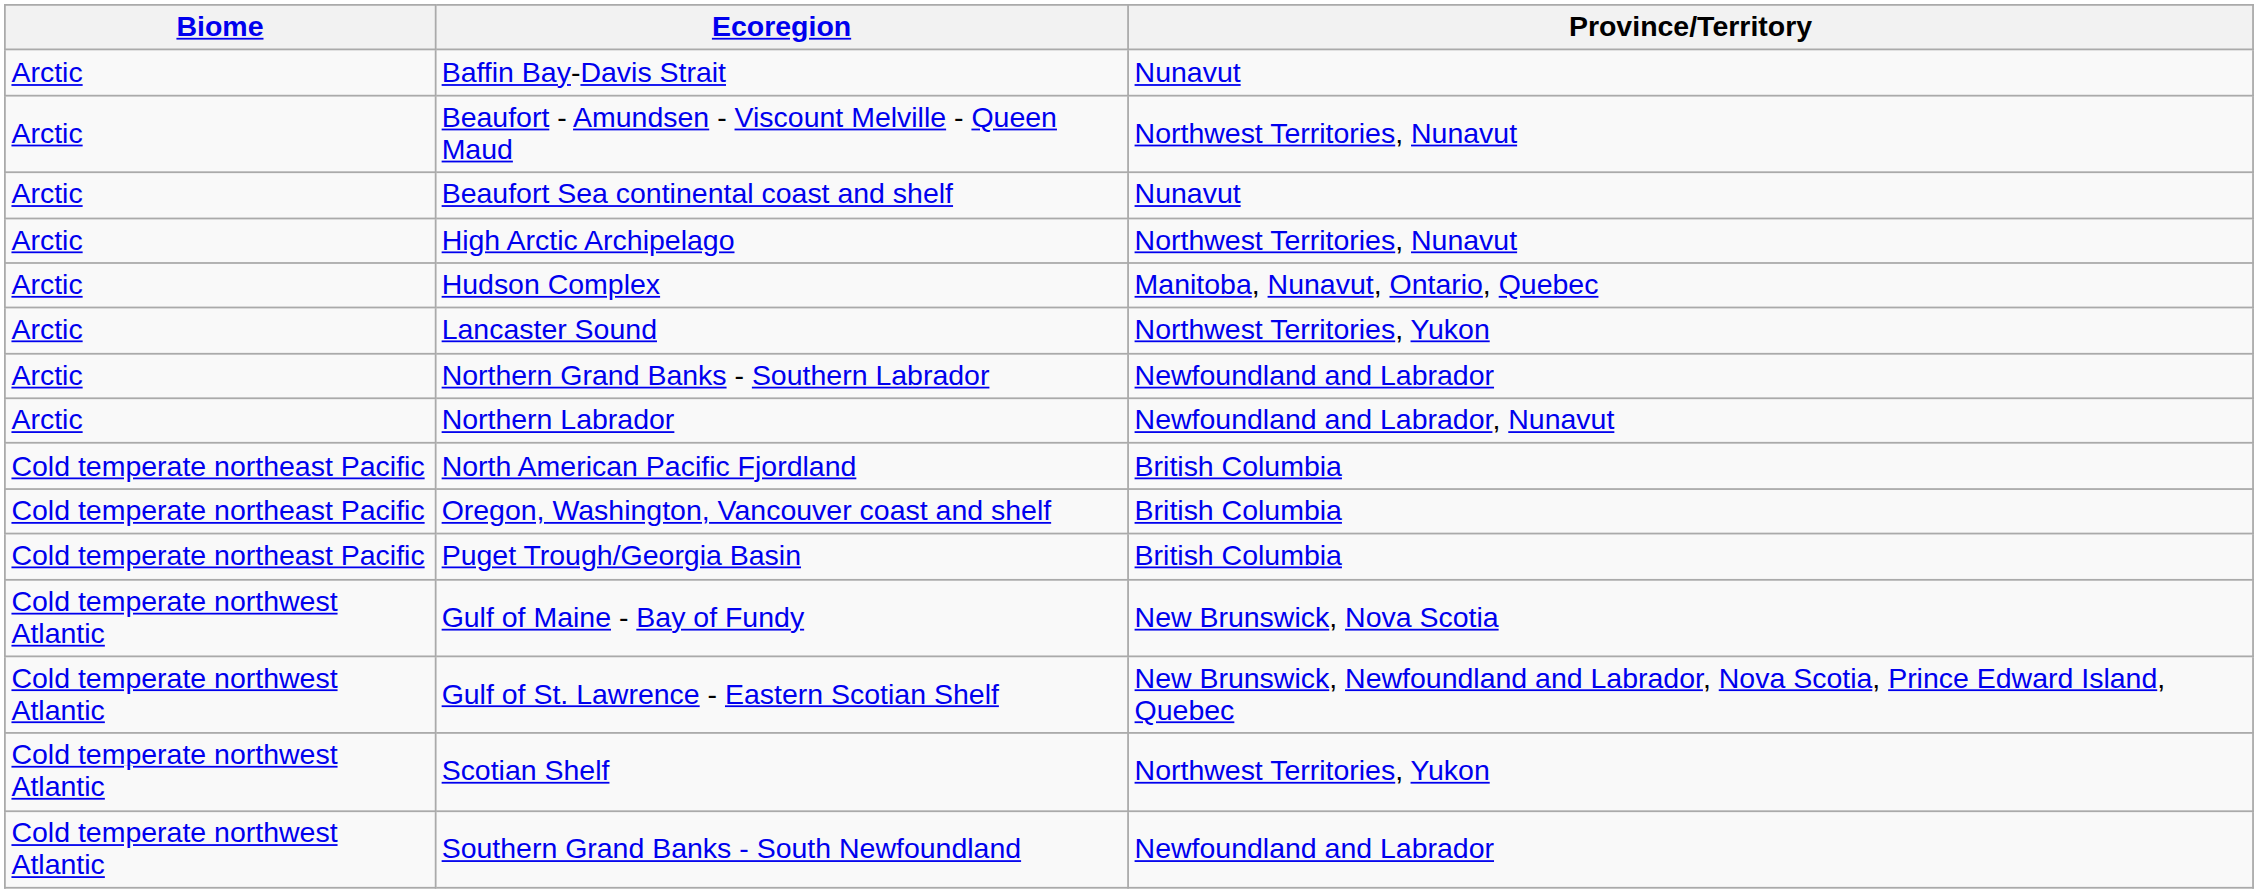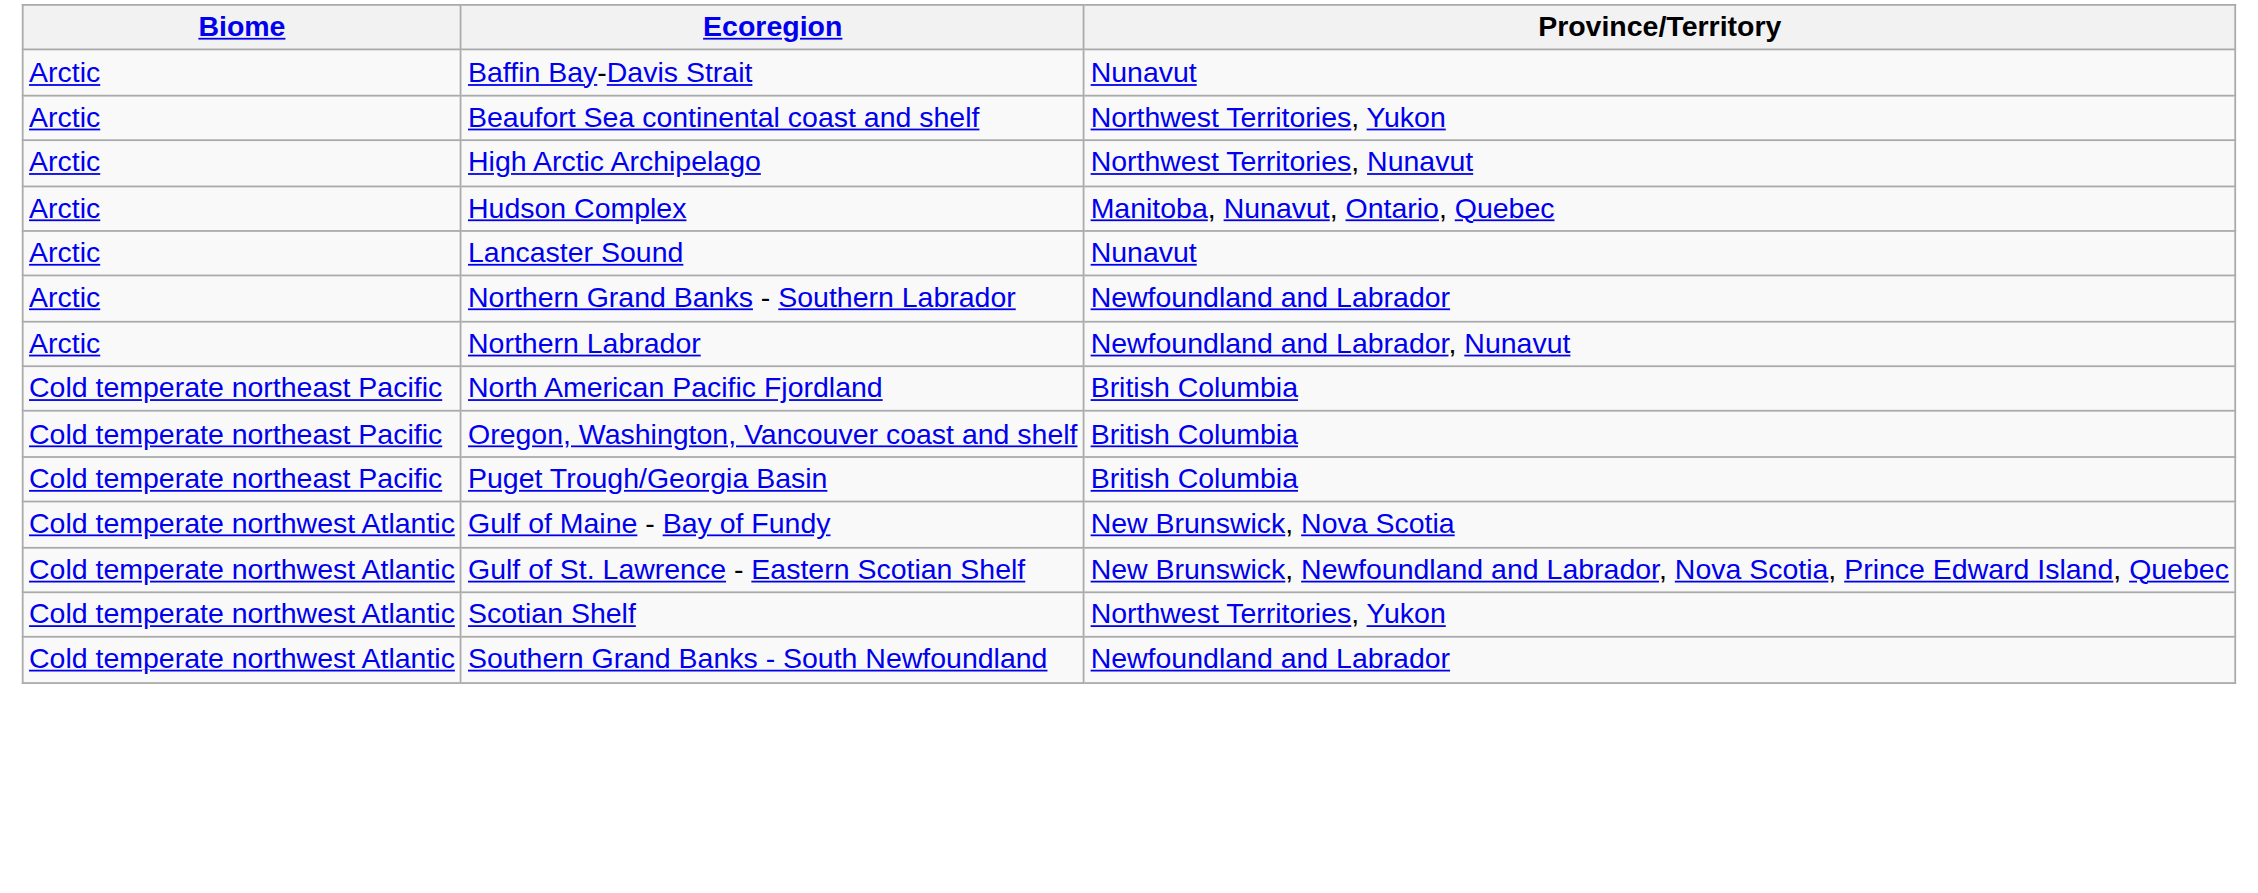- row: Arctic | Beaufort - Amundsen - Viscount Melville - Queen Maud | Northwest Territories, Nunavut
Beaufort Sea continental coast and shelf | Province/Territory: Nunavut -> Northwest Territories, Yukon
Lancaster Sound | Province/Territory: Northwest Territories, Yukon -> Nunavut
